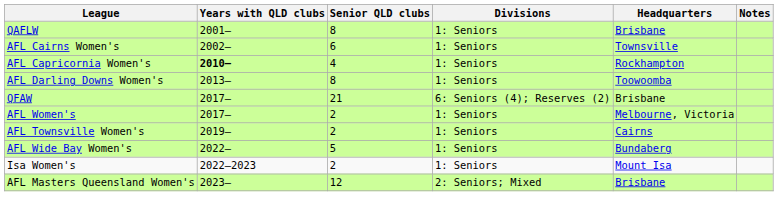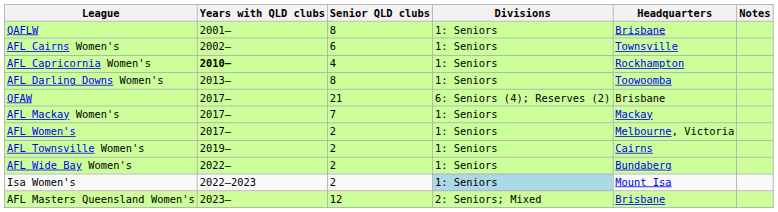+ row: AFL Mackay Women's | 2017– | 7 | 1: Seniors | Mackay
AFL Wide Bay Women's | Senior QLD clubs: 5 -> 2
Isa Women's | Divisions: no background -> lightblue background
